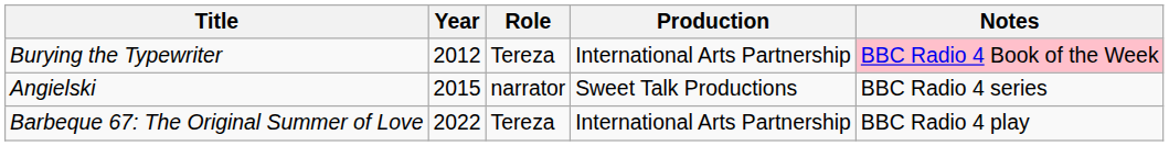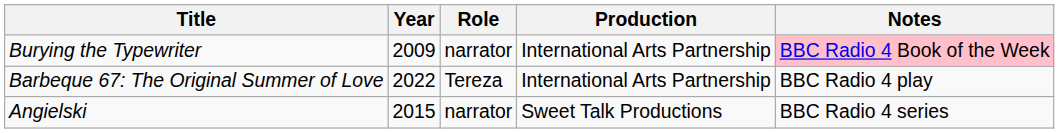Burying the Typewriter | Year: 2012 -> 2009
Burying the Typewriter | Role: Tereza -> narrator
rows swapped: Angielski <-> Barbeque 67: The Original Summer of Love
